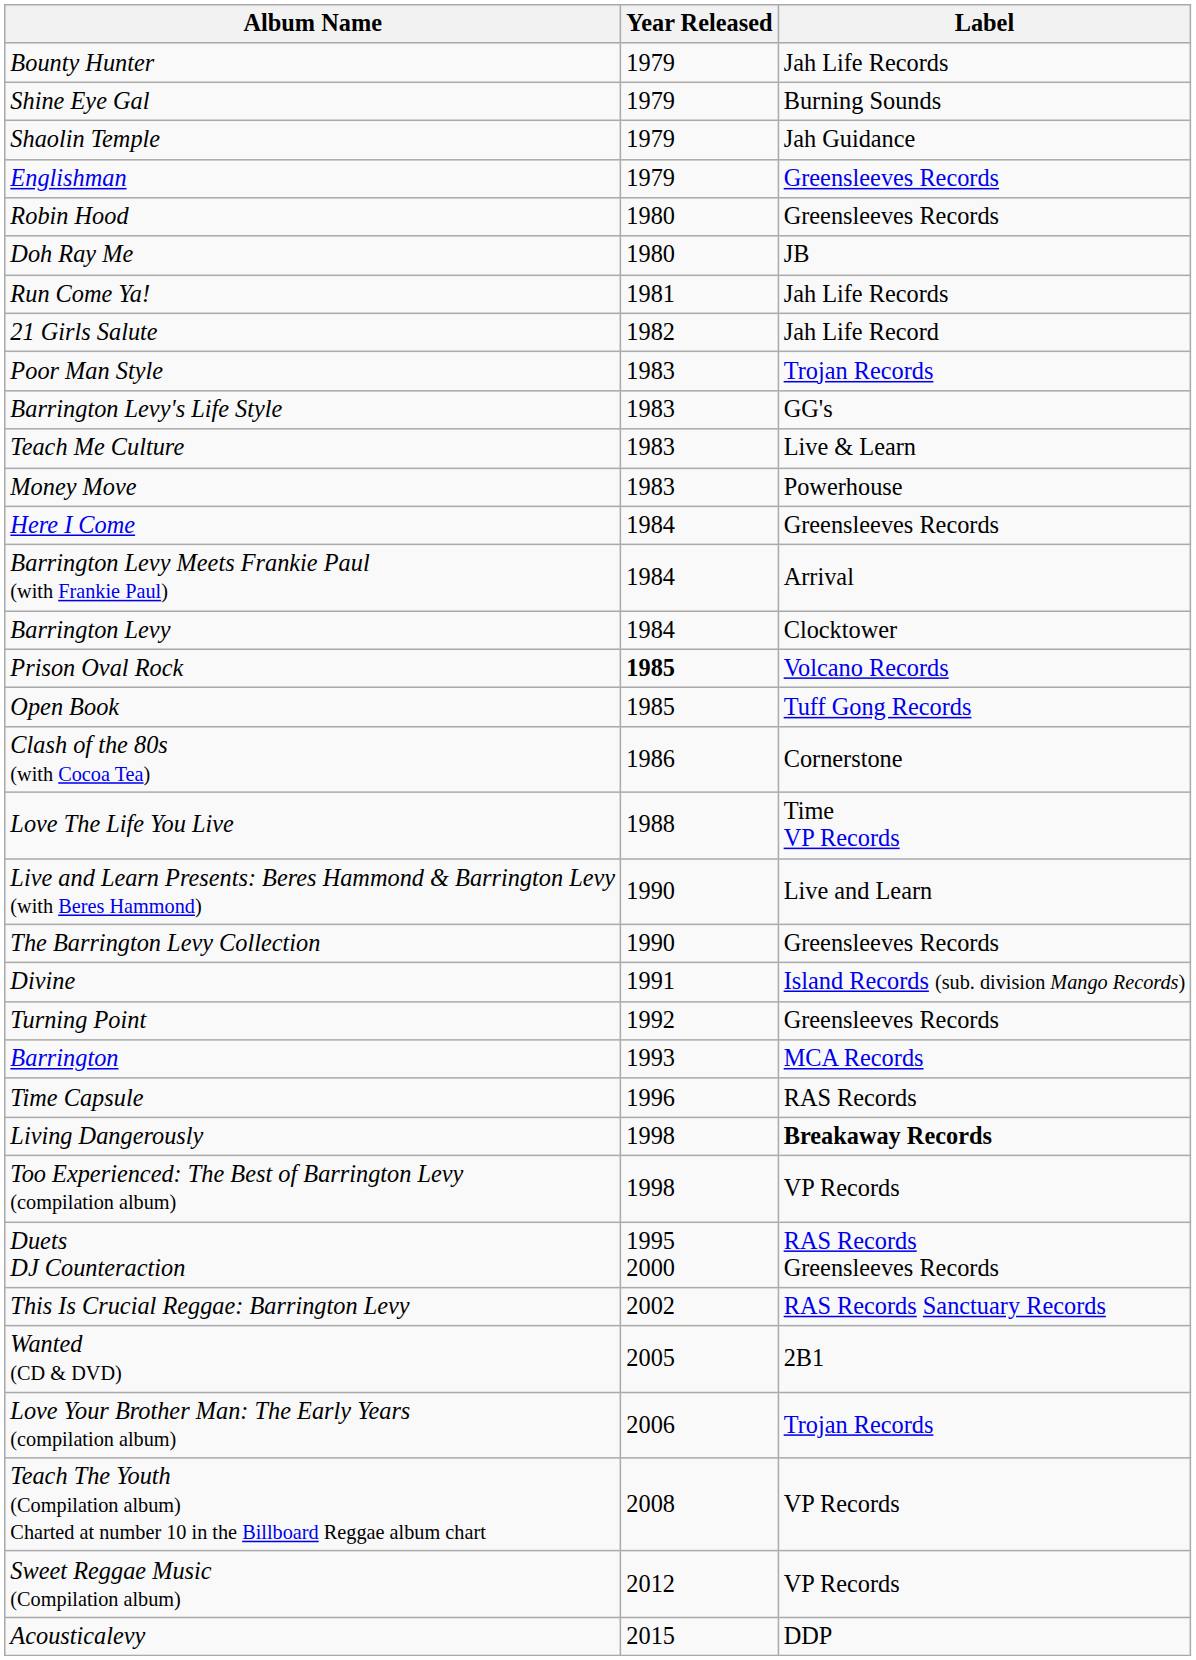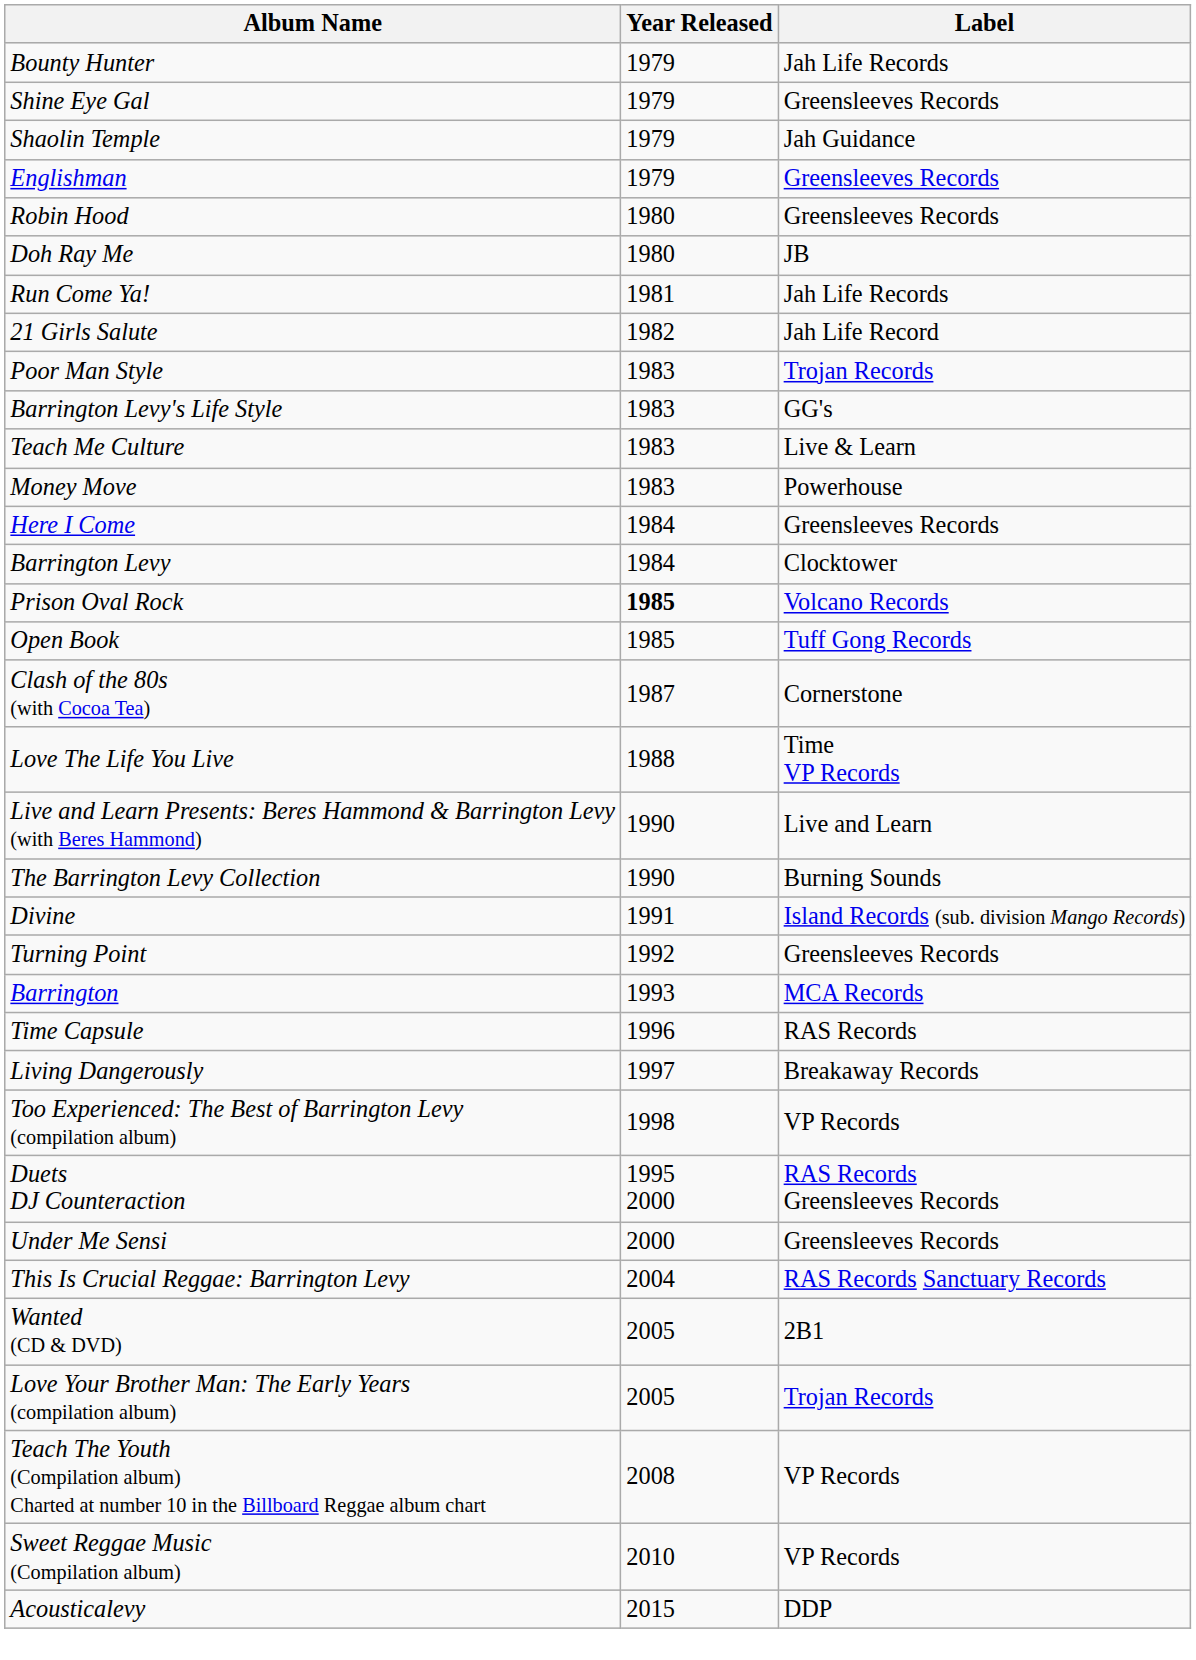Shine Eye Gal | Label: Burning Sounds -> Greensleeves Records
- row: Barrington Levy Meets Frankie Paul (with Frankie Paul) | 1984 | Arrival
Clash of the 80s (with Cocoa Tea) | Year Released: 1986 -> 1987
The Barrington Levy Collection | Label: Greensleeves Records -> Burning Sounds
Living Dangerously | Year Released: 1998 -> 1997
Living Dangerously | Label: bold -> normal
+ row: Under Me Sensi | 2000 | Greensleeves Records
This Is Crucial Reggae: Barrington Levy | Year Released: 2002 -> 2004
Love Your Brother Man: The Early Years (compilation album) | Year Released: 2006 -> 2005
Sweet Reggae Music (Compilation album) | Year Released: 2012 -> 2010
